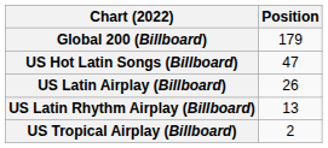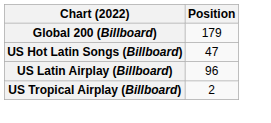US Latin Airplay (Billboard) | Position: 26 -> 96
- row: US Latin Rhythm Airplay (Billboard) | 13
